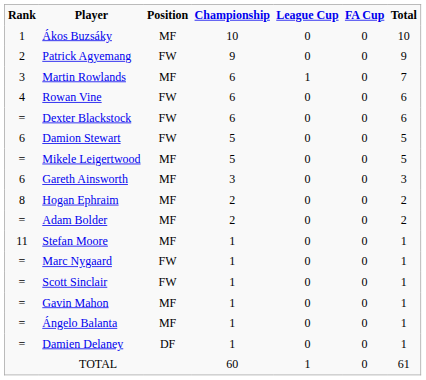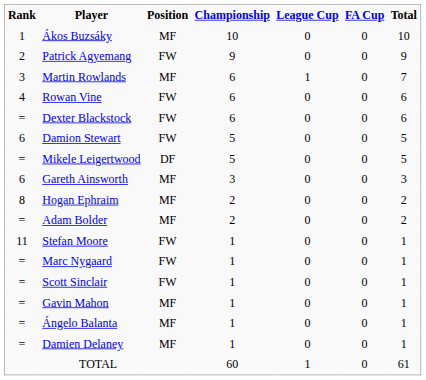Mikele Leigertwood | Position: MF -> DF
Stefan Moore | Position: MF -> FW
Damien Delaney | Position: DF -> MF
